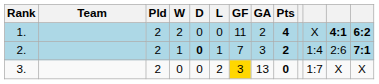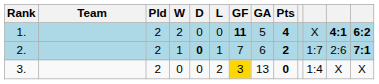1. | GF: normal -> bold
1. | GA: 2 -> 5
2. | GA: 3 -> 6
2. | column 11: 1:4 -> 1:7
3. | column 11: 1:7 -> 1:4
